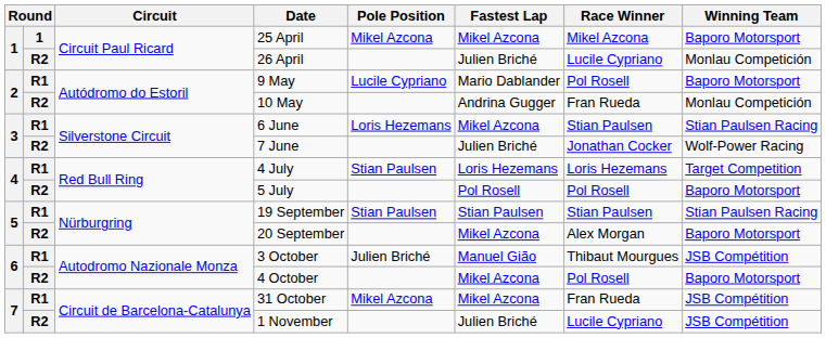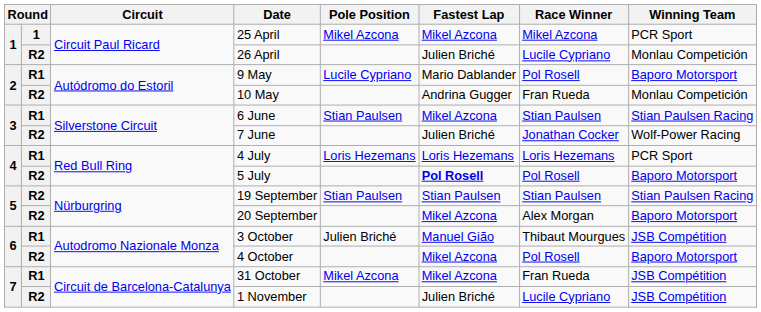25 April | Winning Team: Baporo Motorsport -> PCR Sport
6 June | Pole Position: Loris Hezemans -> Stian Paulsen
4 July | Pole Position: Stian Paulsen -> Loris Hezemans
4 July | Winning Team: Target Competition -> PCR Sport
5 July | Fastest Lap: normal -> bold
19 September | column 2: R1 -> R2
